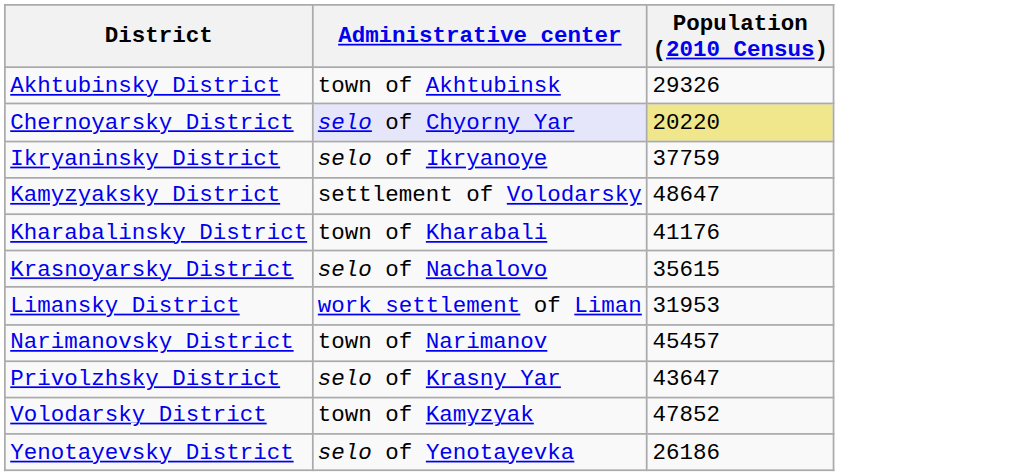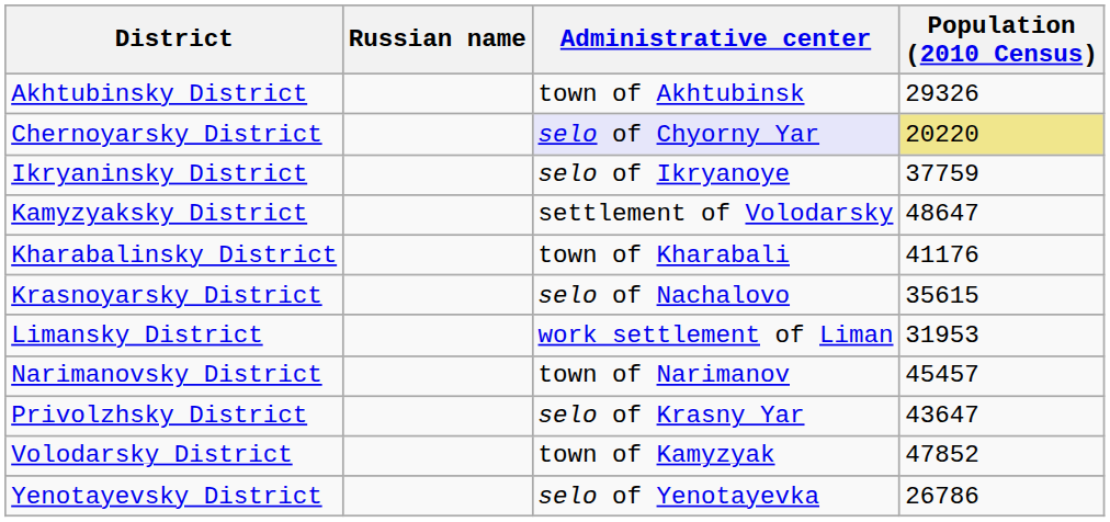+ column: Russian name
Yenotayevsky District | Population (2010 Census): 26186 -> 26786
